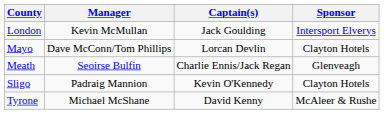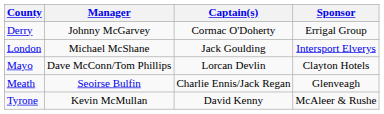+ row: Derry | Johnny McGarvey | Cormac O'Doherty | Errigal Group
London | Manager: Kevin McMullan -> Michael McShane
- row: Sligo | Padraig Mannion | Kevin O'Kennedy | Clayton Hotels
Tyrone | Manager: Michael McShane -> Kevin McMullan
